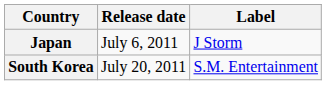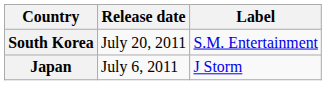rows swapped: Japan <-> South Korea
